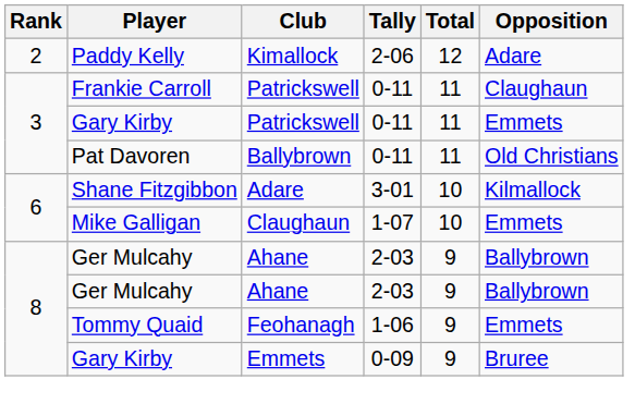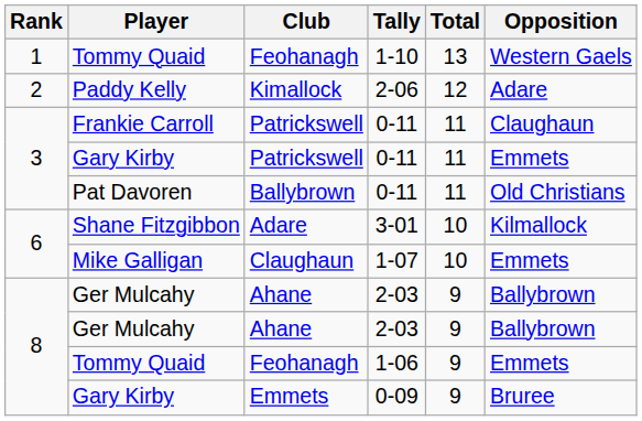+ row: 1 | Tommy Quaid | Feohanagh | 1-10 | 13 | Western Gaels
